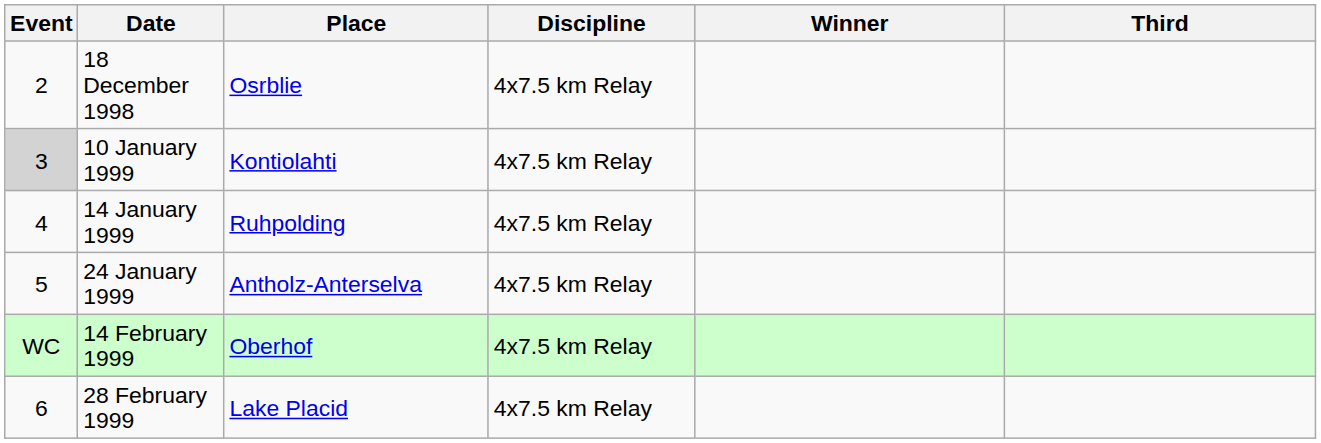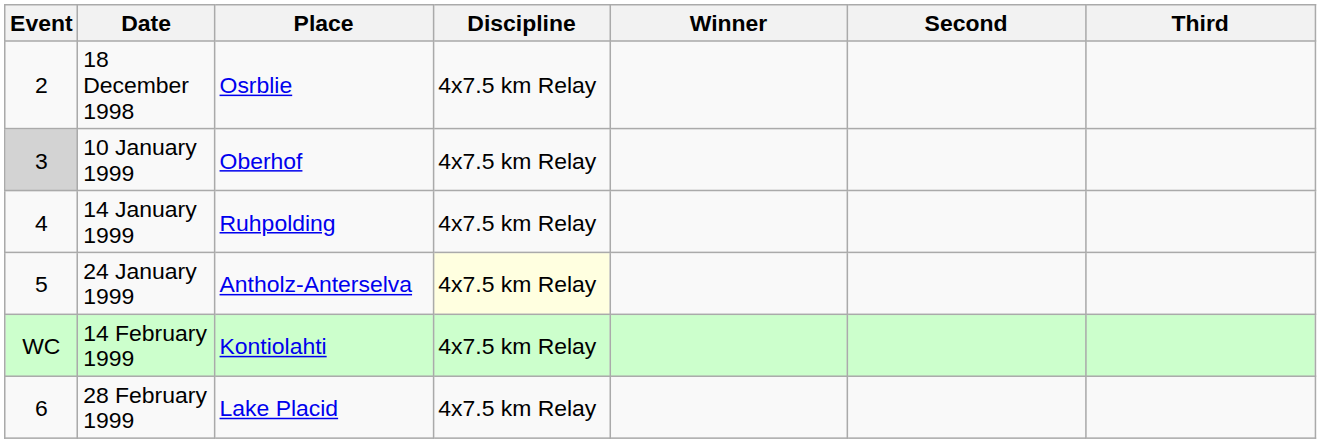+ column: Second
10 January 1999 | Place: Kontiolahti -> Oberhof
24 January 1999 | Discipline: no background -> lightyellow background
14 February 1999 | Place: Oberhof -> Kontiolahti
